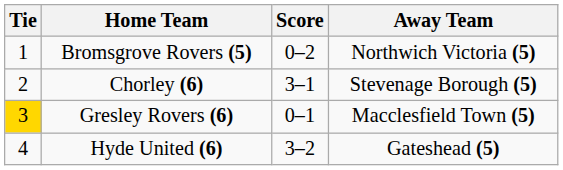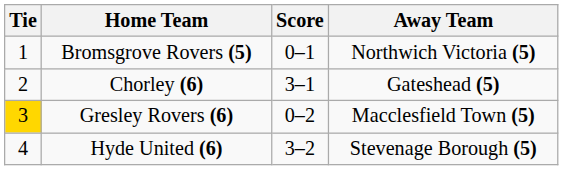Bromsgrove Rovers (5) | Score: 0–2 -> 0–1
Chorley (6) | Away Team: Stevenage Borough (5) -> Gateshead (5)
Gresley Rovers (6) | Score: 0–1 -> 0–2
Hyde United (6) | Away Team: Gateshead (5) -> Stevenage Borough (5)
